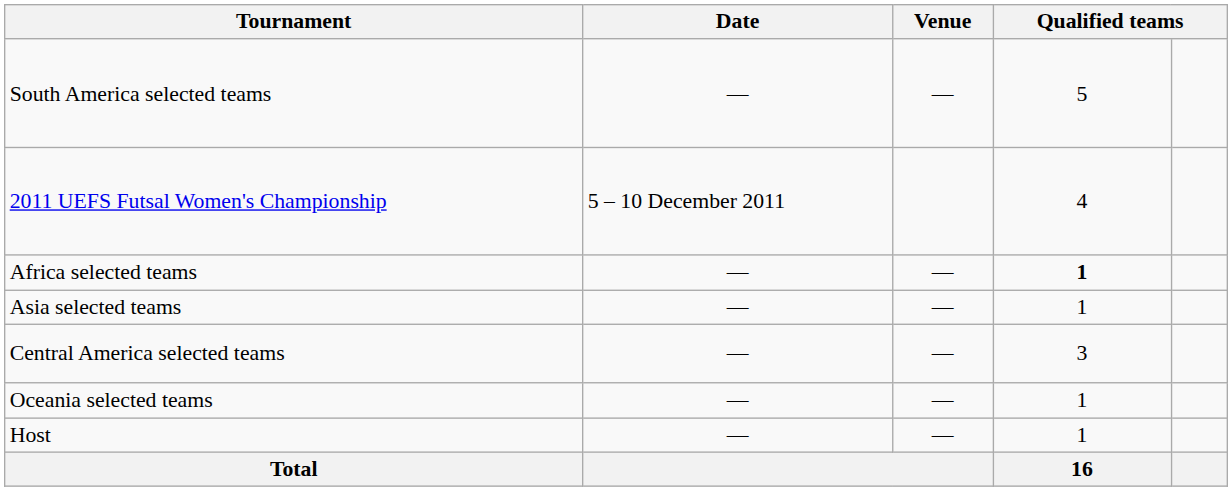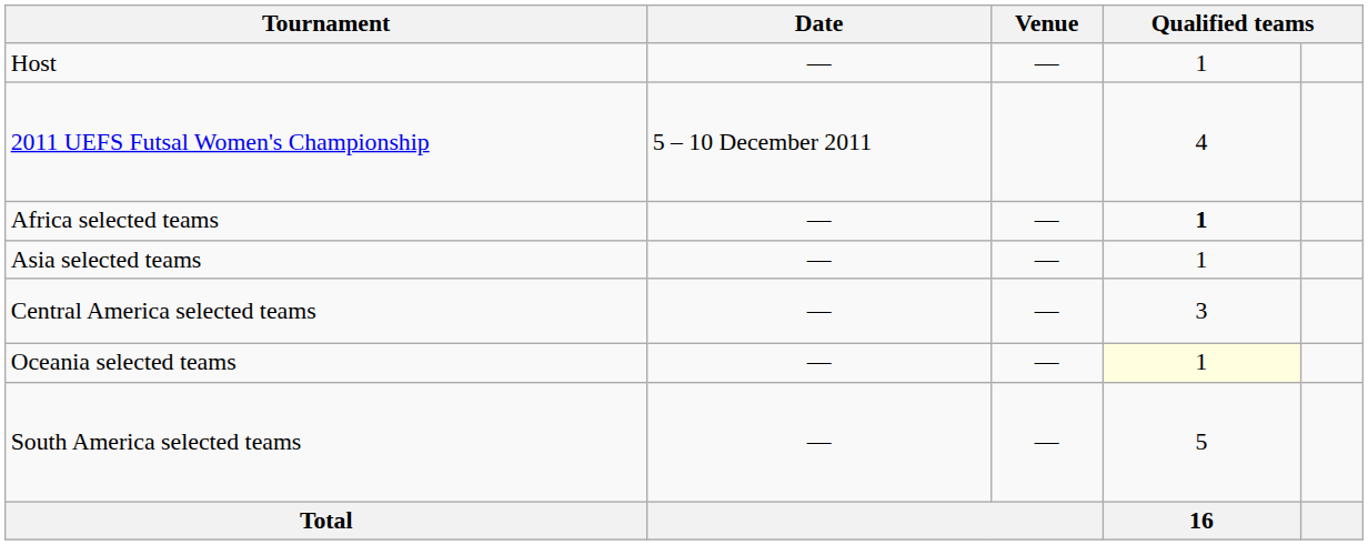rows swapped: Host <-> South America selected teams
Oceania selected teams | column 4: no background -> lightyellow background
